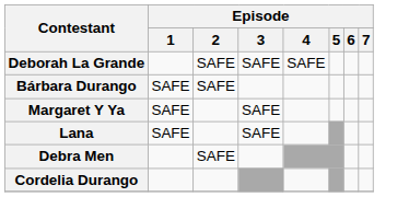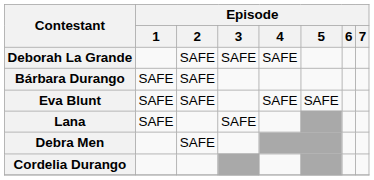+ row: Eva Blunt | SAFE | SAFE | SAFE | SAFE
- row: Margaret Y Ya | SAFE | SAFE
